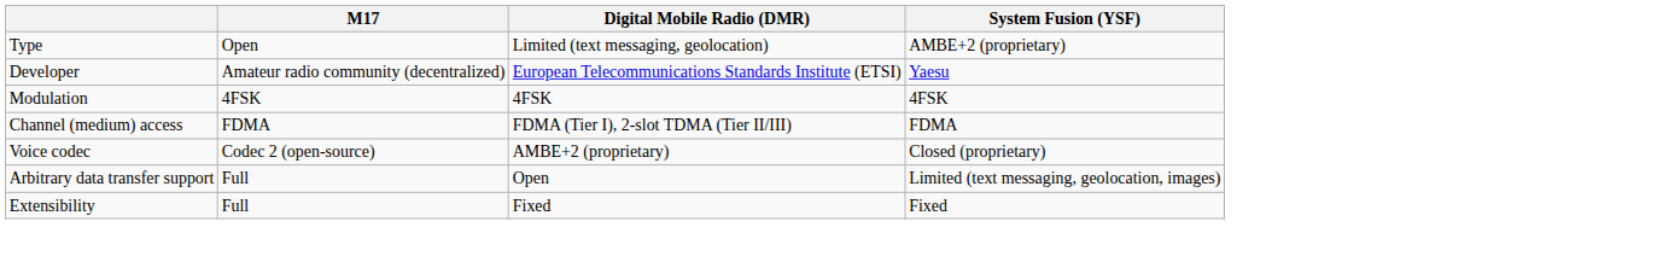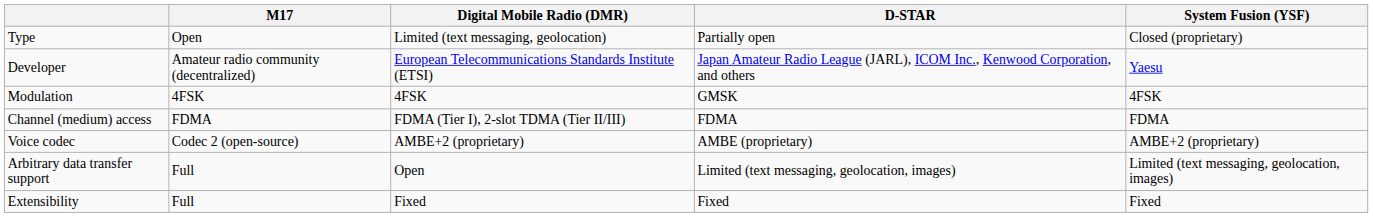+ column: D-STAR | Partially open | Japan Amateur Radio League (JARL), ICOM Inc., Kenwood Corporation, and others | GMSK | FDMA | AMBE (proprietary) | Limited (text messaging, geolocation, images) | Fixed
Type | System Fusion (YSF): AMBE+2 (proprietary) -> Closed (proprietary)
Voice codec | System Fusion (YSF): Closed (proprietary) -> AMBE+2 (proprietary)
